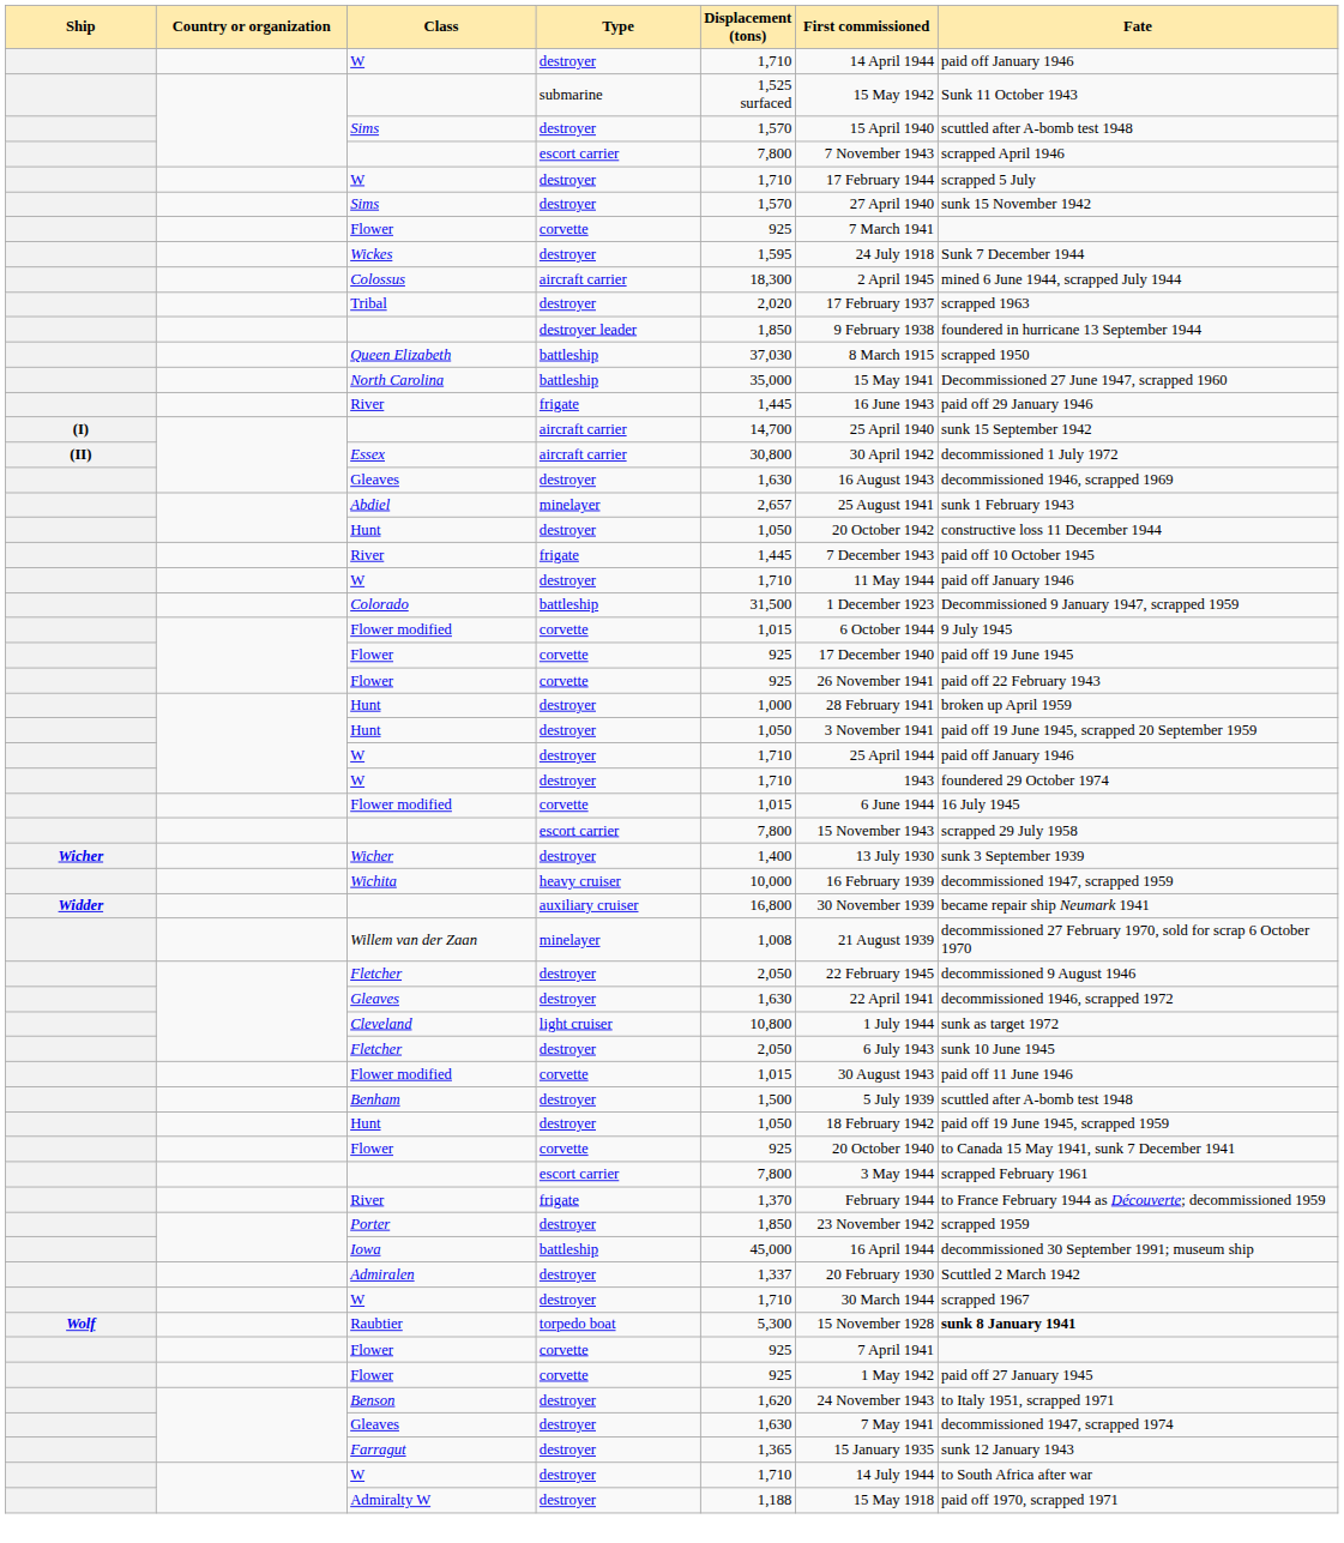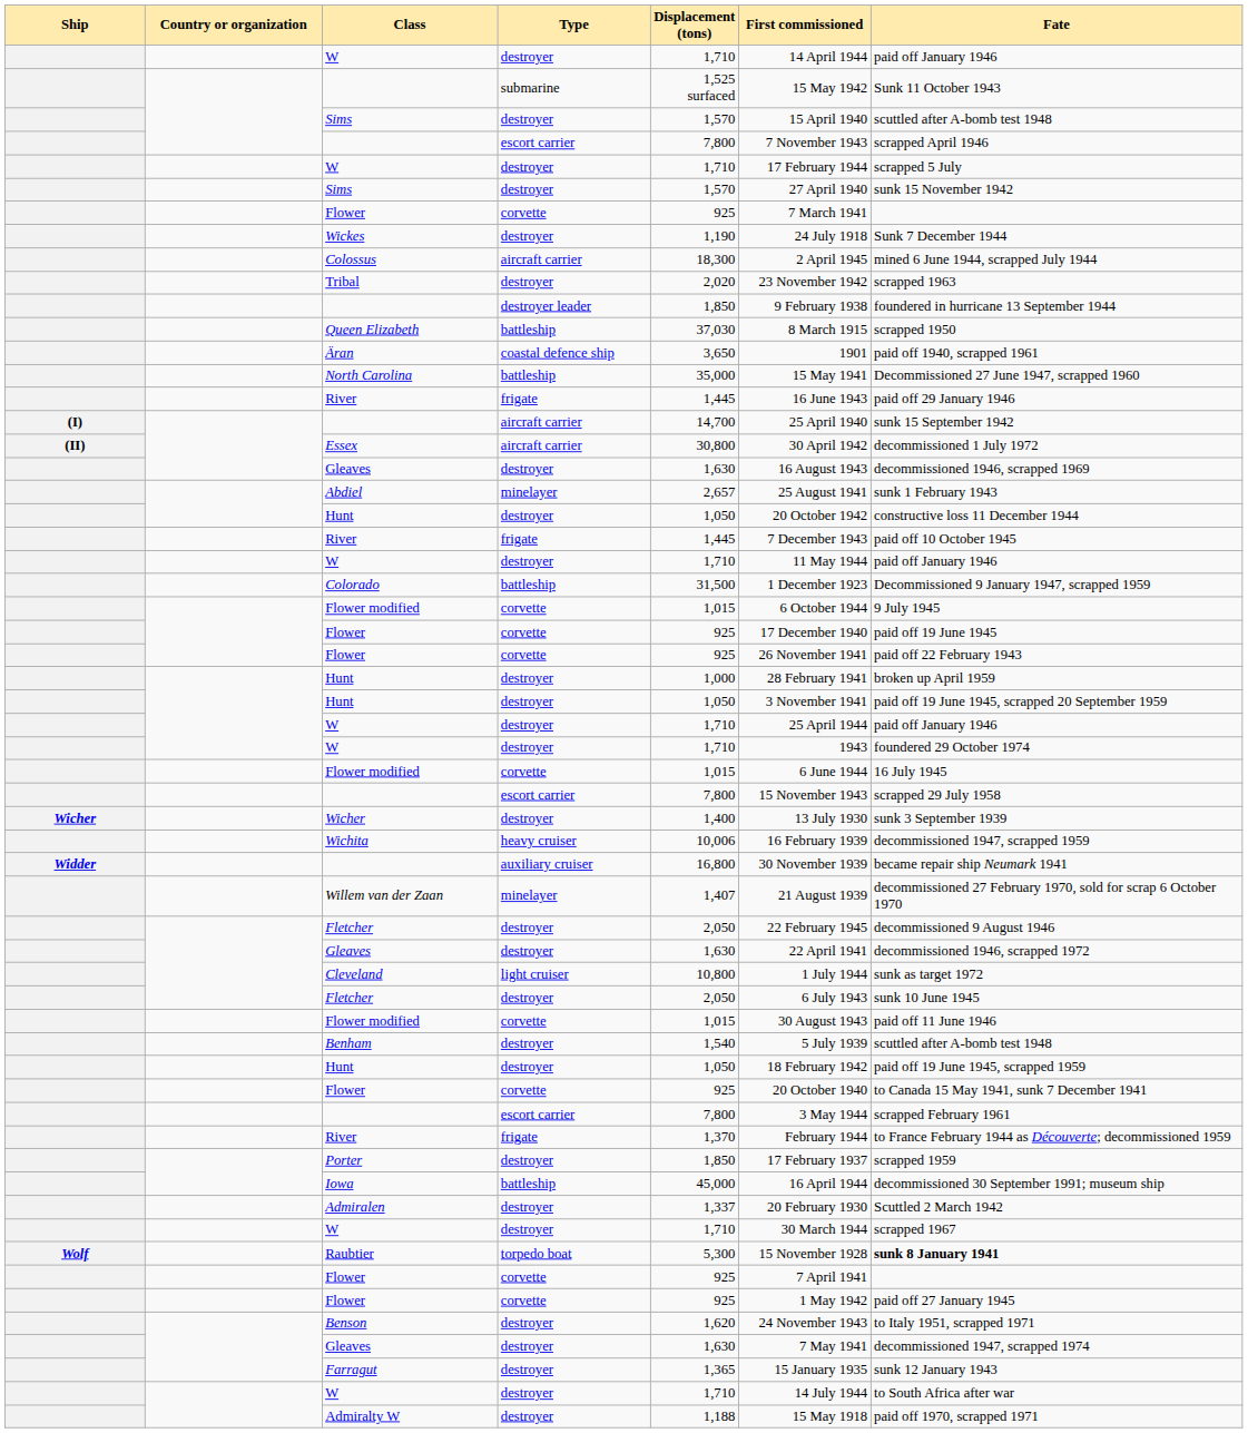Wickes | Displacement (tons): 1,595 -> 1,190
Tribal | First commissioned: 17 February 1937 -> 23 November 1942
+ row: Äran | coastal defence ship | 3,650 | 1901 | paid off 1940, scrapped 1961
Wichita | Displacement (tons): 10,000 -> 10,006
Willem van der Zaan | Displacement (tons): 1,008 -> 1,407
Benham | Displacement (tons): 1,500 -> 1,540
Porter | First commissioned: 23 November 1942 -> 17 February 1937
